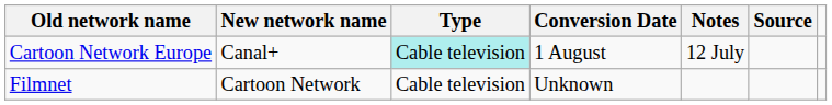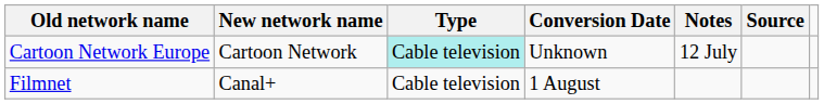Cartoon Network Europe | New network name: Canal+ -> Cartoon Network
Cartoon Network Europe | Conversion Date: 1 August -> Unknown
Filmnet | New network name: Cartoon Network -> Canal+
Filmnet | Conversion Date: Unknown -> 1 August
